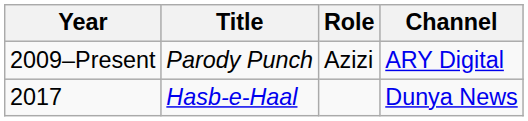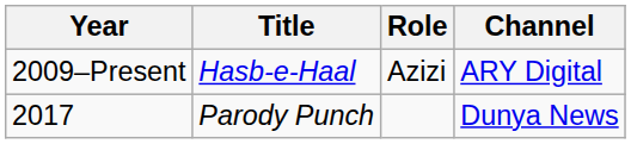2009–Present | Title: Parody Punch -> Hasb-e-Haal
2017 | Title: Hasb-e-Haal -> Parody Punch
